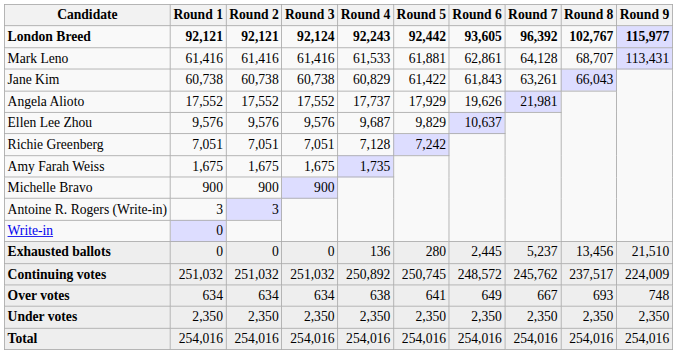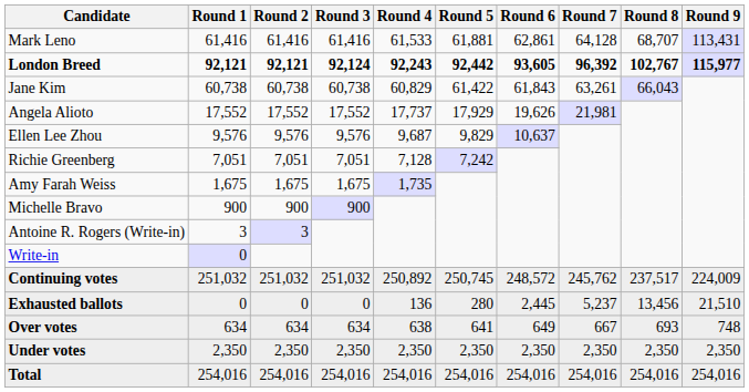rows swapped: London Breed <-> Mark Leno
rows swapped: Continuing votes <-> Exhausted ballots
